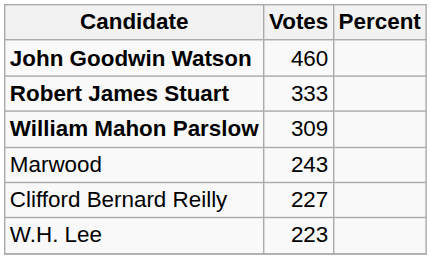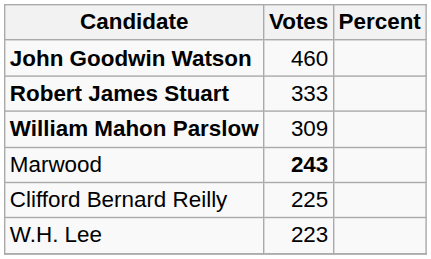Marwood | Votes: normal -> bold
Clifford Bernard Reilly | Votes: 227 -> 225
